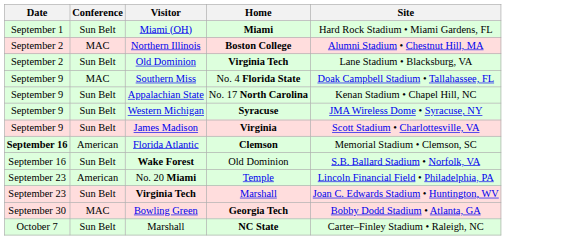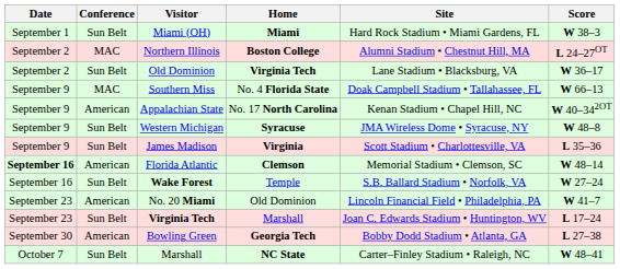+ column: Score | W 38–3 | L 24–27OT | W 36–17 | W 66–13 | W 40–342OT | W 48–8 | L 35–36 | W 48–14 | W 27–24 | W 41–7 | L 17–24 | L 27–38 | W 48–41
Appalachian State | Conference: Sun Belt -> American
Wake Forest | Home: Old Dominion -> Temple
No. 20 Miami | Home: Temple -> Old Dominion
Bowling Green | Conference: MAC -> American
